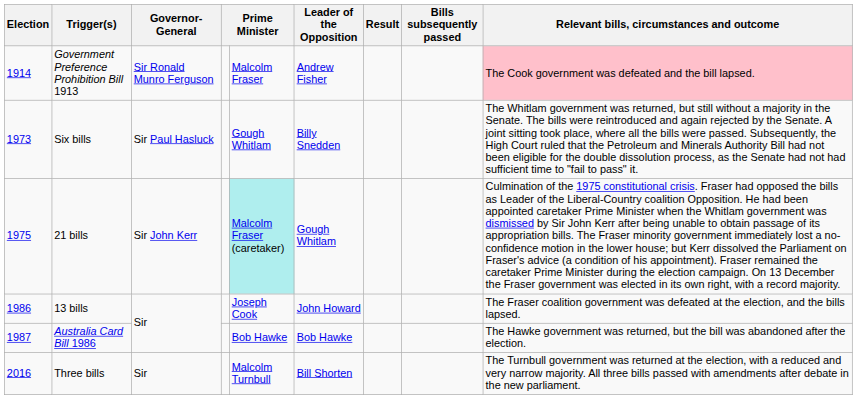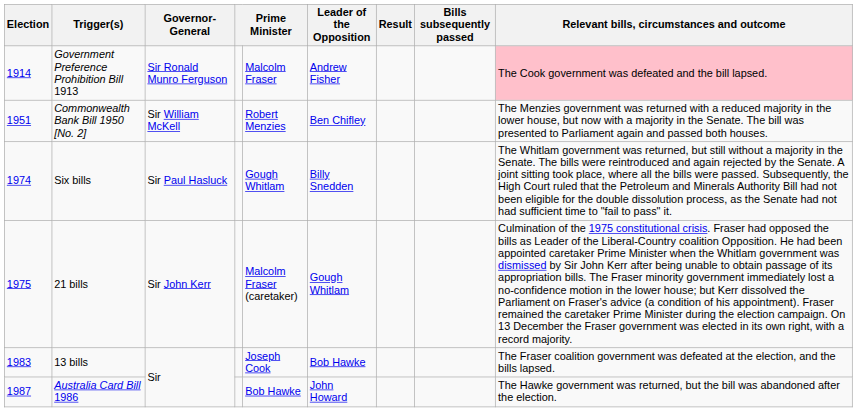+ row: 1951 | Commonwealth Bank Bill 1950 [No. 2] | Sir William McKell | Robert Menzies | Ben Chifley | The Menzies government was returned with a reduced majority in the lower house, but now with a majority in the Senate. The bill was presented to Parliament again and passed both houses.
Six bills | Election: 1973 -> 1974
21 bills | column 5: paleturquoise background -> no background
13 bills | Election: 1986 -> 1983
13 bills | Leader of the Opposition: John Howard -> Bob Hawke
Australia Card Bill 1986 | Leader of the Opposition: Bob Hawke -> John Howard
- row: 2016 | Three bills | Sir | Malcolm Turnbull | Bill Shorten | The Turnbull government was returned at the election, with a reduced and very narrow majority. All three bills passed with amendments after debate in the new parliament.
